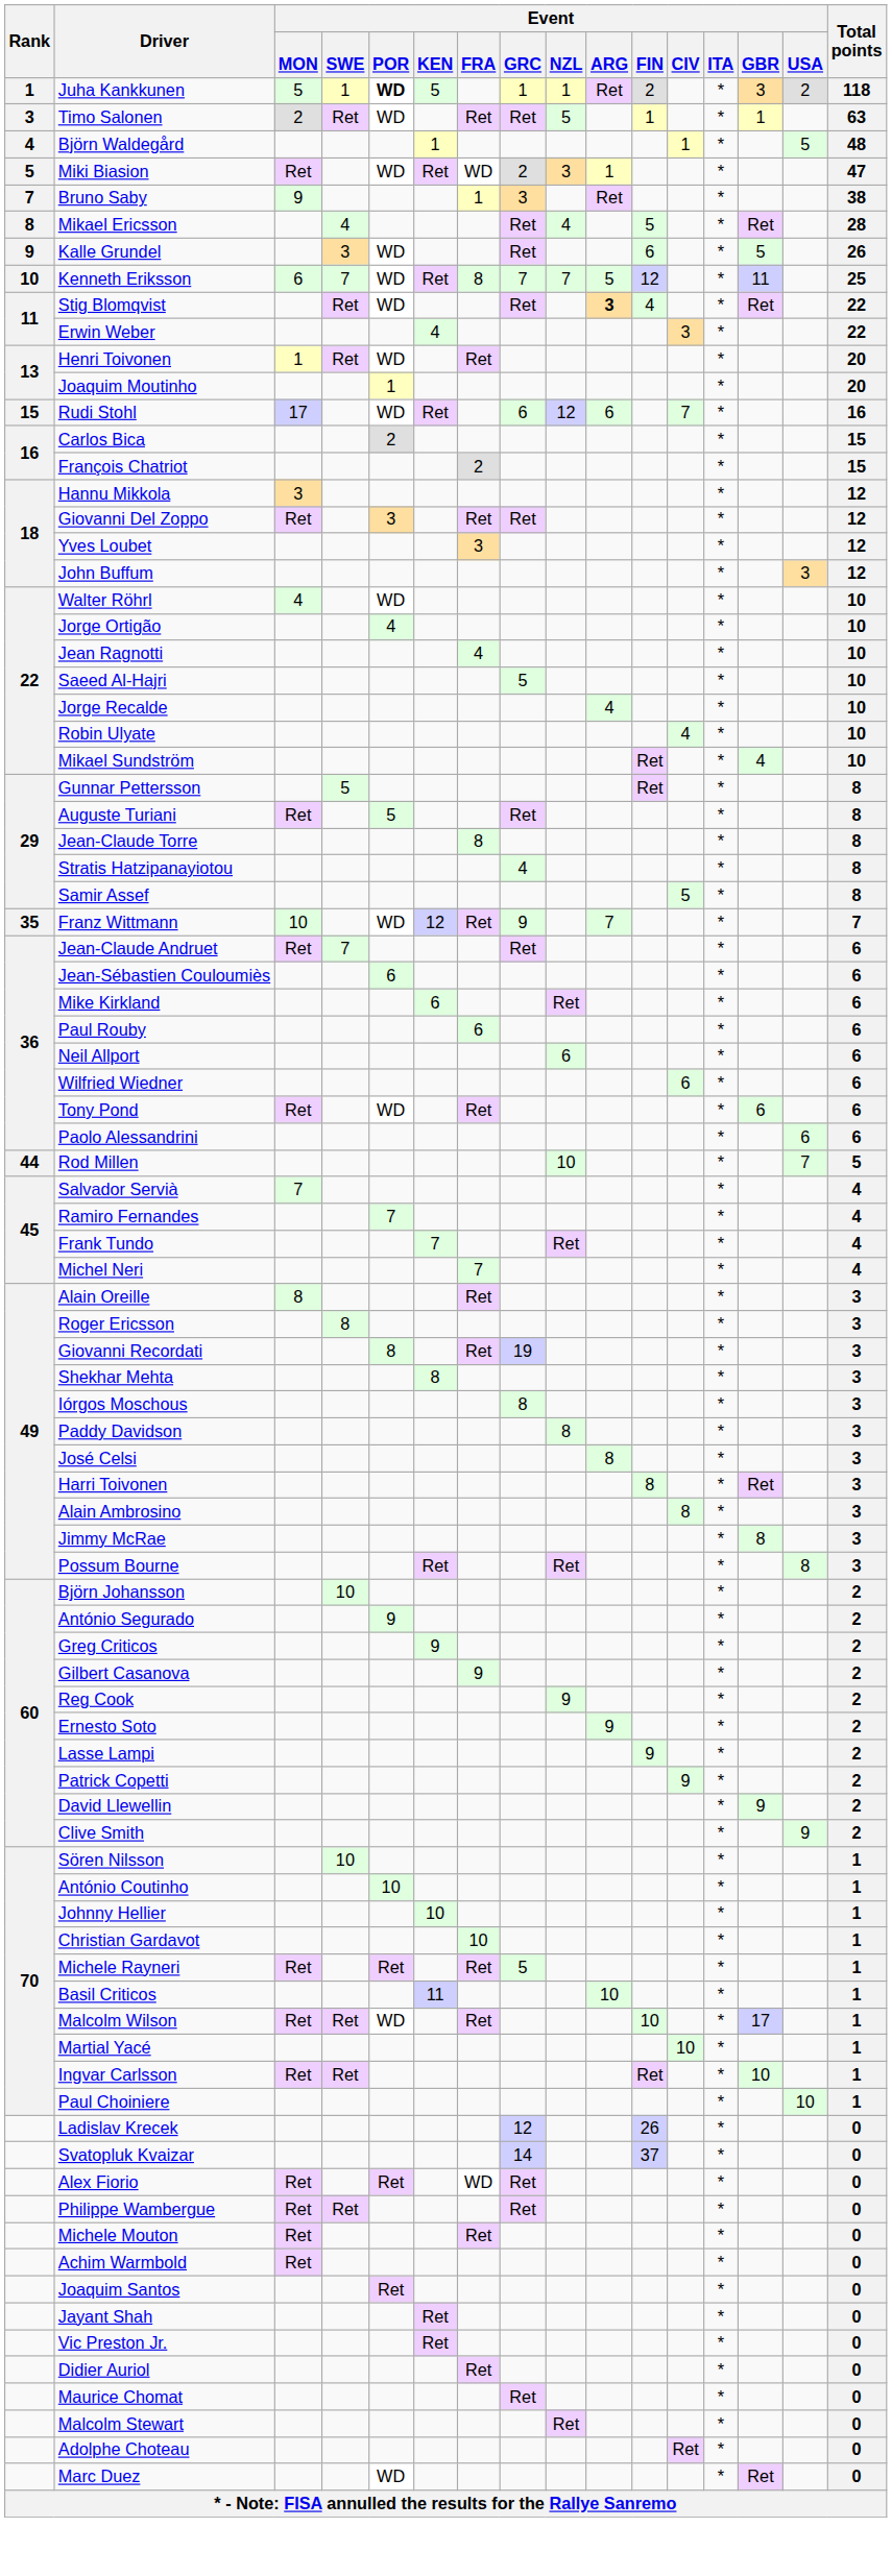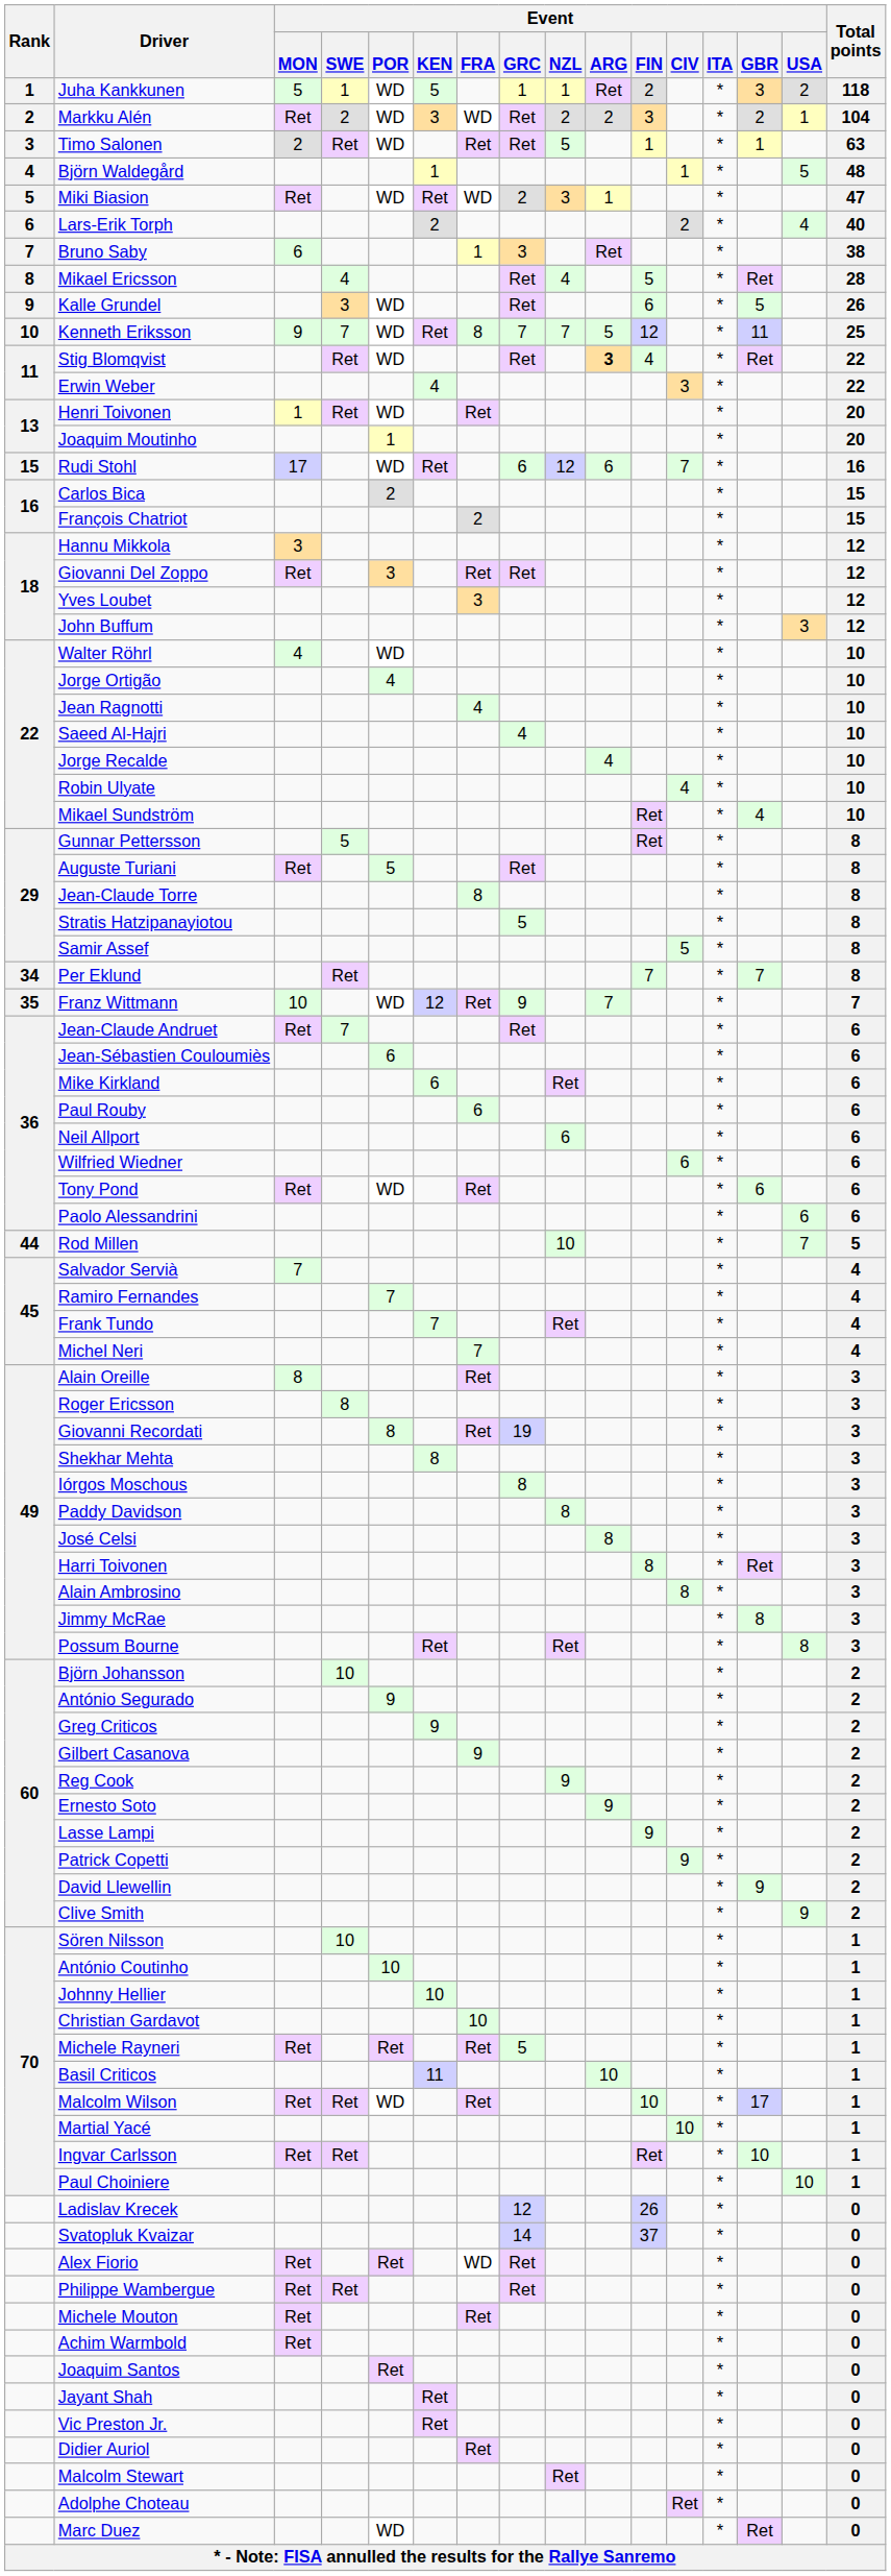Juha Kankkunen | Event / POR: bold -> normal
+ row: 2 | Markku Alén | Ret | 2 | WD | 3 | WD | Ret | 2 | 2 | 3 | * | 2 | 1 | 104
+ row: 6 | Lars-Erik Torph | 2 | 2 | * | 4 | 40
Bruno Saby | Event / MON: 9 -> 6
Kenneth Eriksson | Event / MON: 6 -> 9
Saeed Al-Hajri | Event / GRC: 5 -> 4
Stratis Hatzipanayiotou | Event / GRC: 4 -> 5
+ row: 34 | Per Eklund | Ret | 7 | * | 7 | 8
- row: Maurice Chomat | Ret | * | 0
